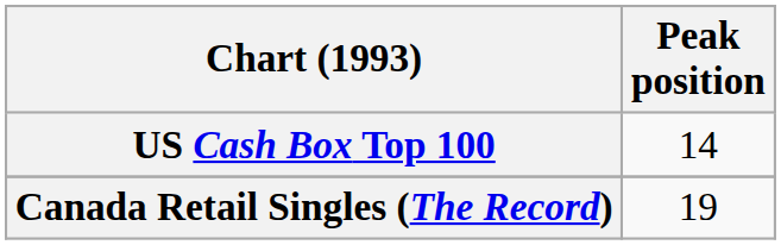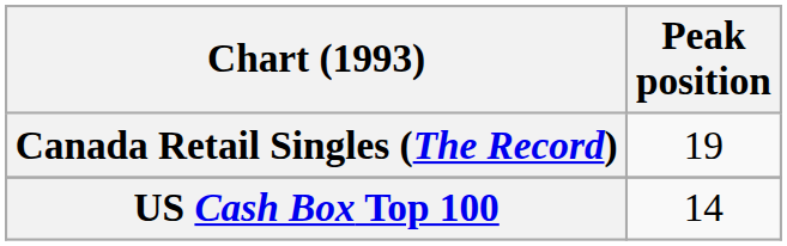rows swapped: Canada Retail Singles (The Record) <-> US Cash Box Top 100
